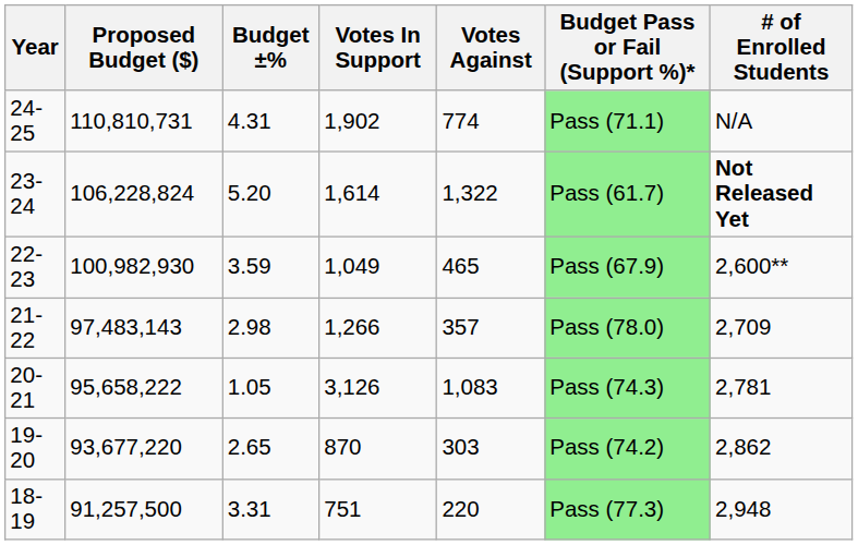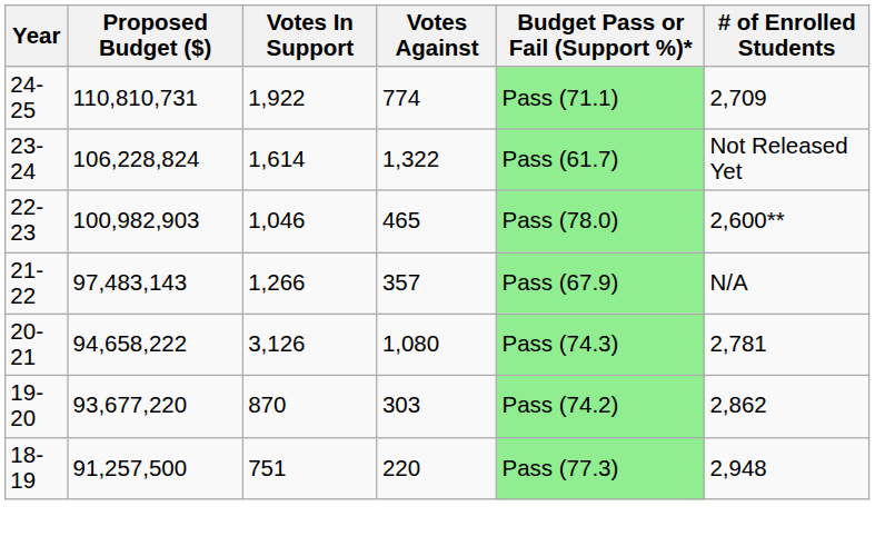- column: Budget ±% | 4.31 | 5.20 | 3.59 | 2.98 | 1.05 | 2.65 | 3.31
24-25 | Votes In Support: 1,902 -> 1,922
24-25 | # of Enrolled Students: N/A -> 2,709
23-24 | # of Enrolled Students: bold -> normal
22-23 | Proposed Budget ($): 100,982,930 -> 100,982,903
22-23 | Votes In Support: 1,049 -> 1,046
22-23 | Budget Pass or Fail (Support %)*: Pass (67.9) -> Pass (78.0)
21-22 | Budget Pass or Fail (Support %)*: Pass (78.0) -> Pass (67.9)
21-22 | # of Enrolled Students: 2,709 -> N/A
20-21 | Proposed Budget ($): 95,658,222 -> 94,658,222
20-21 | Votes Against: 1,083 -> 1,080
